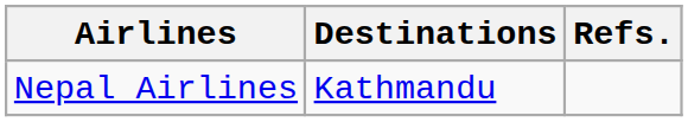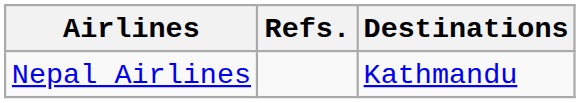columns swapped: Destinations <-> Refs.
